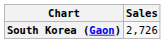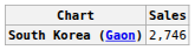South Korea (Gaon) | Sales: 2,726 -> 2,746
